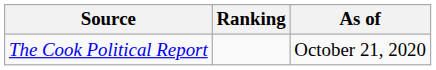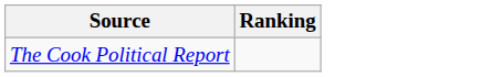- column: As of | October 21, 2020
